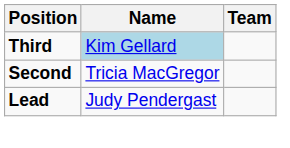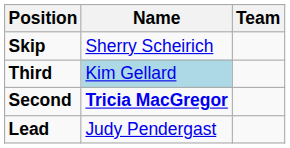+ row: Skip | Sherry Scheirich
Second | Name: normal -> bold
